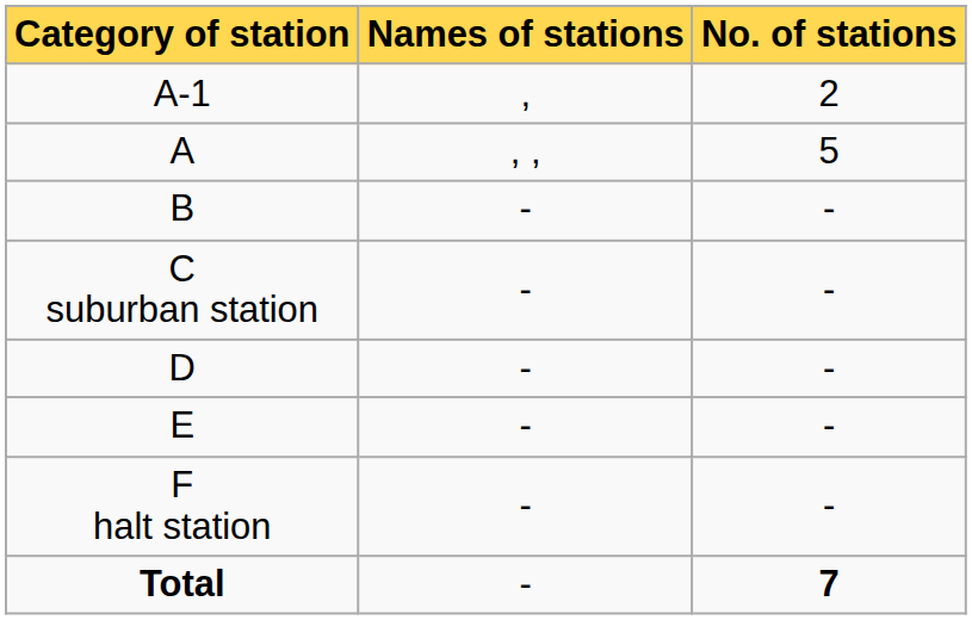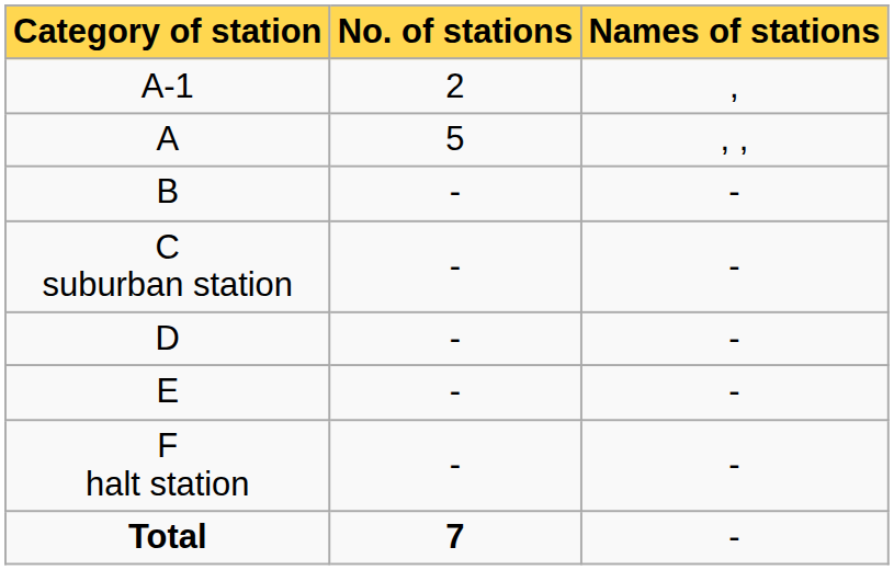columns swapped: No. of stations <-> Names of stations
